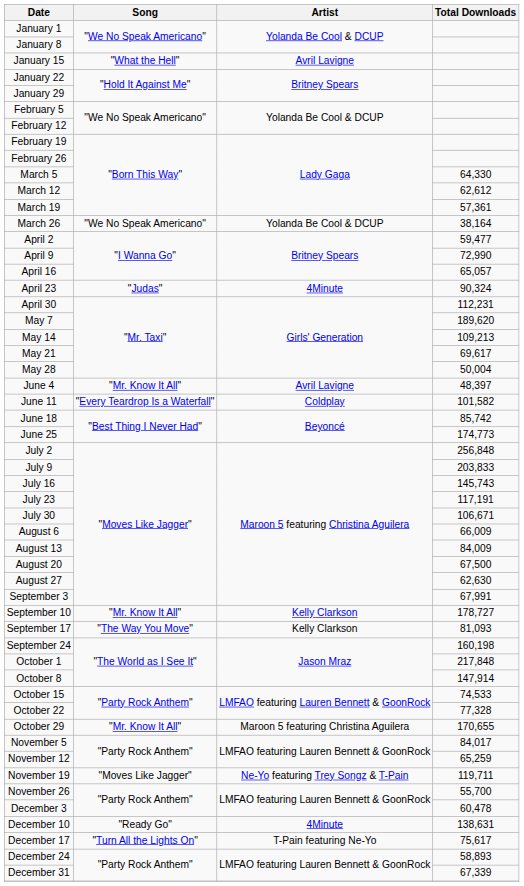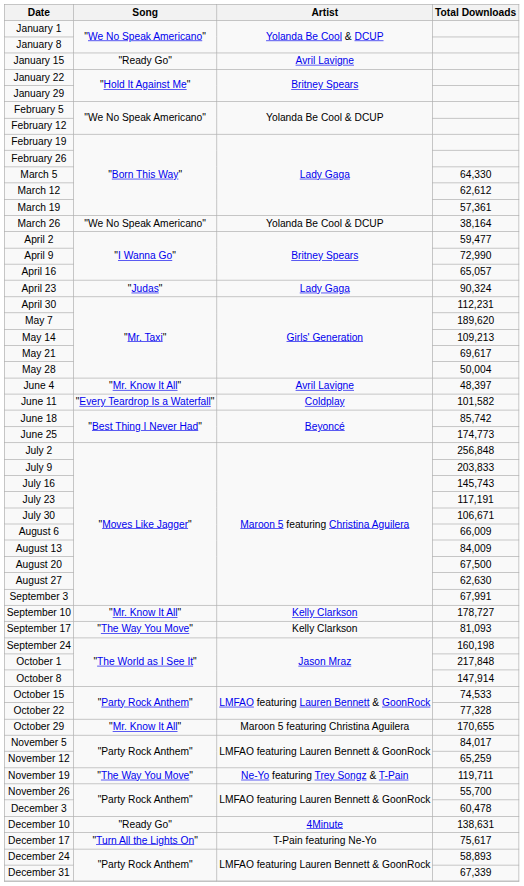January 15 | Song: "What the Hell" -> "Ready Go"
April 23 | Artist: 4Minute -> Lady Gaga
November 19 | Song: "Moves Like Jagger" -> "The Way You Move"
